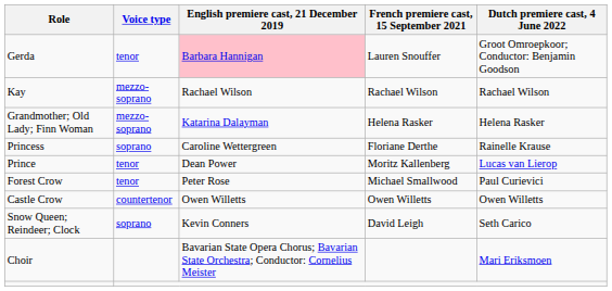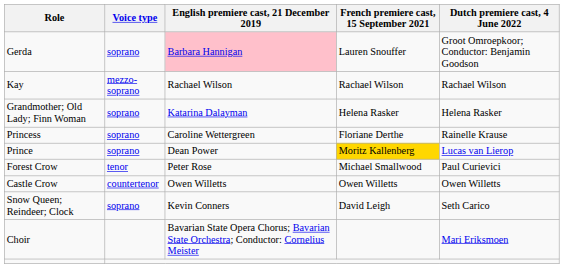Gerda | Voice type: tenor -> soprano
Grandmother; Old Lady; Finn Woman | Voice type: mezzo-soprano -> soprano
Prince | Voice type: tenor -> soprano
Prince | French premiere cast, 15 September 2021: no background -> gold background
